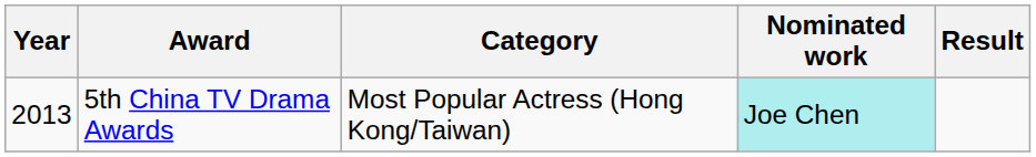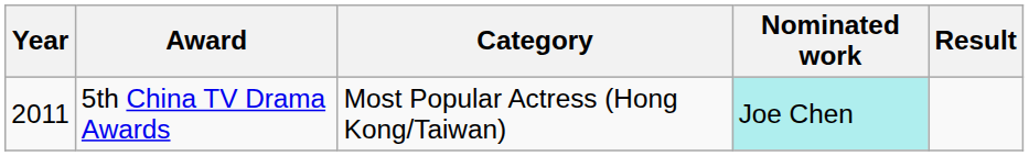5th China TV Drama Awards | Year: 2013 -> 2011
